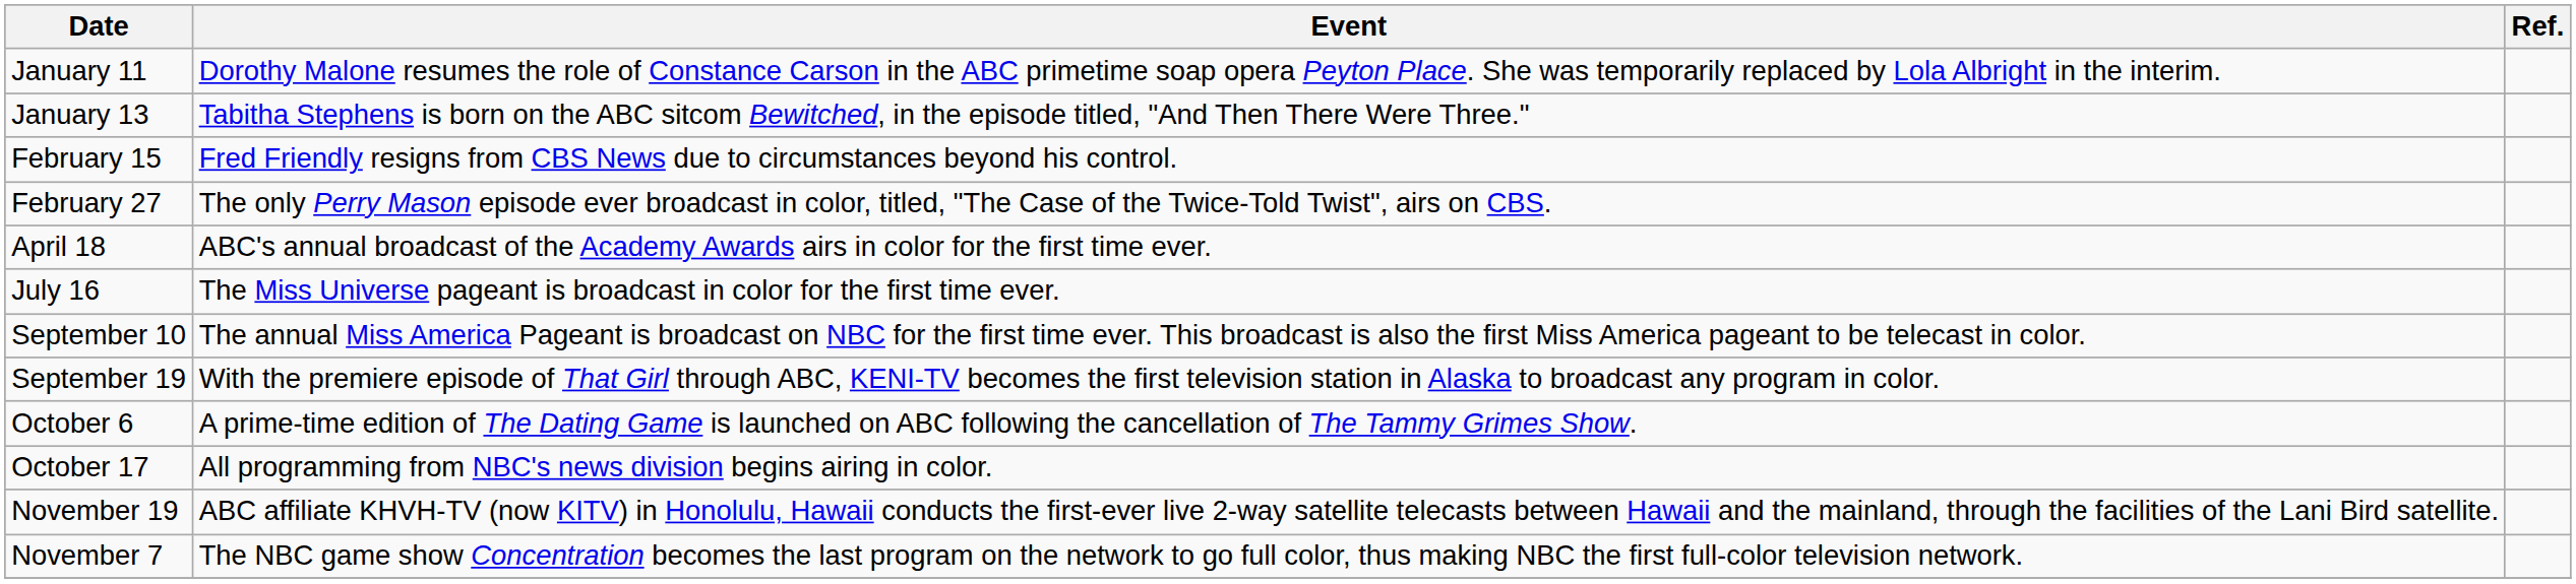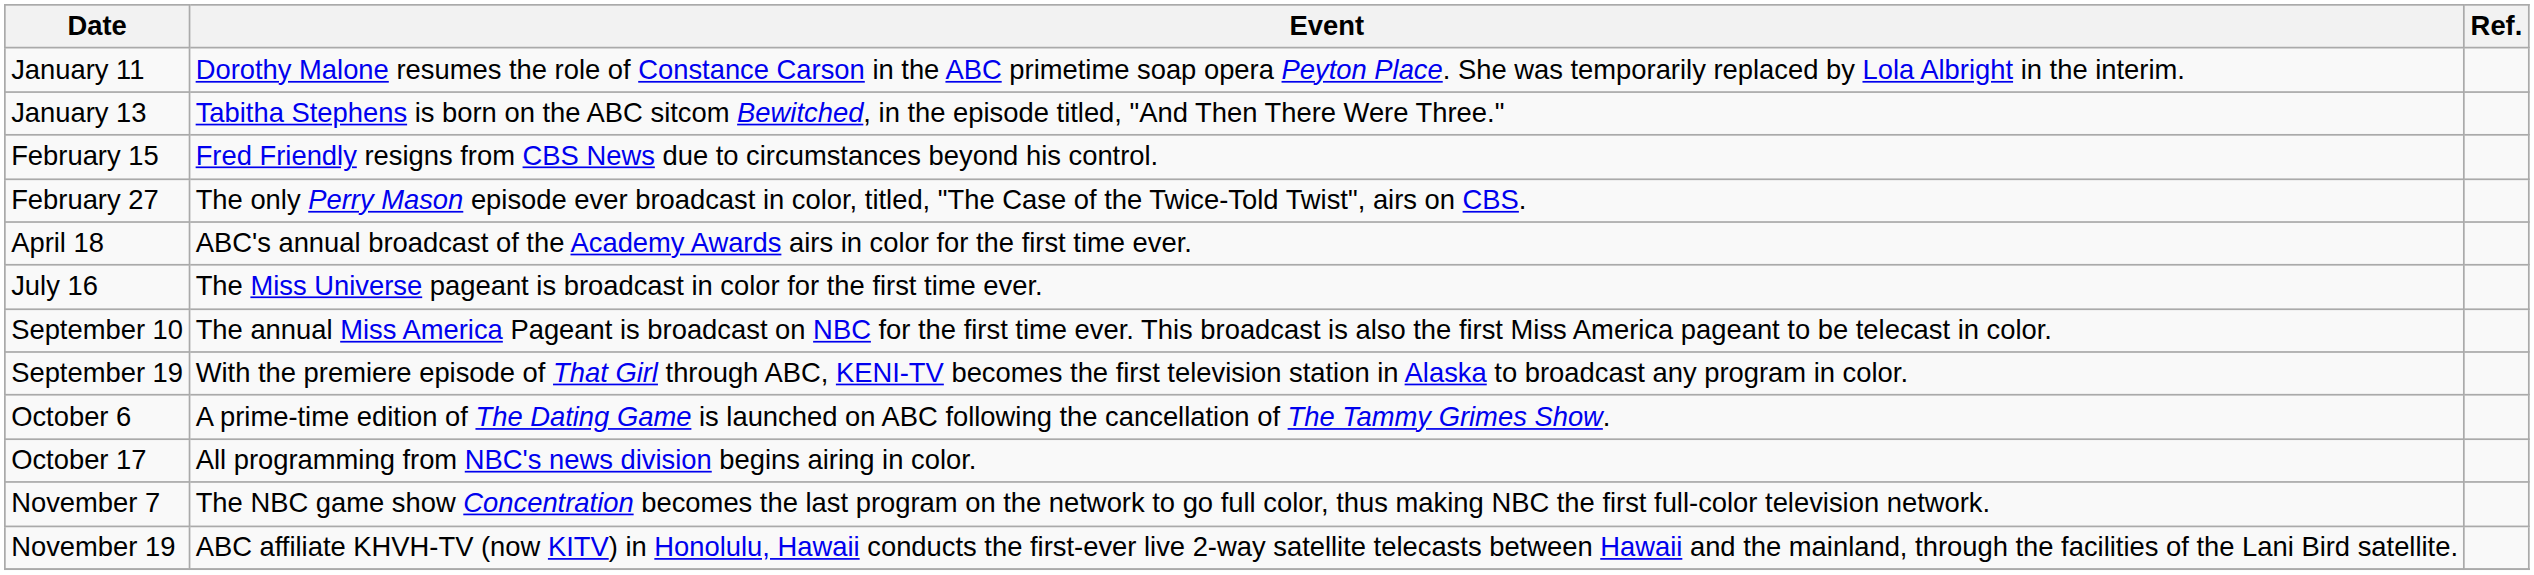rows swapped: November 7 <-> November 19
